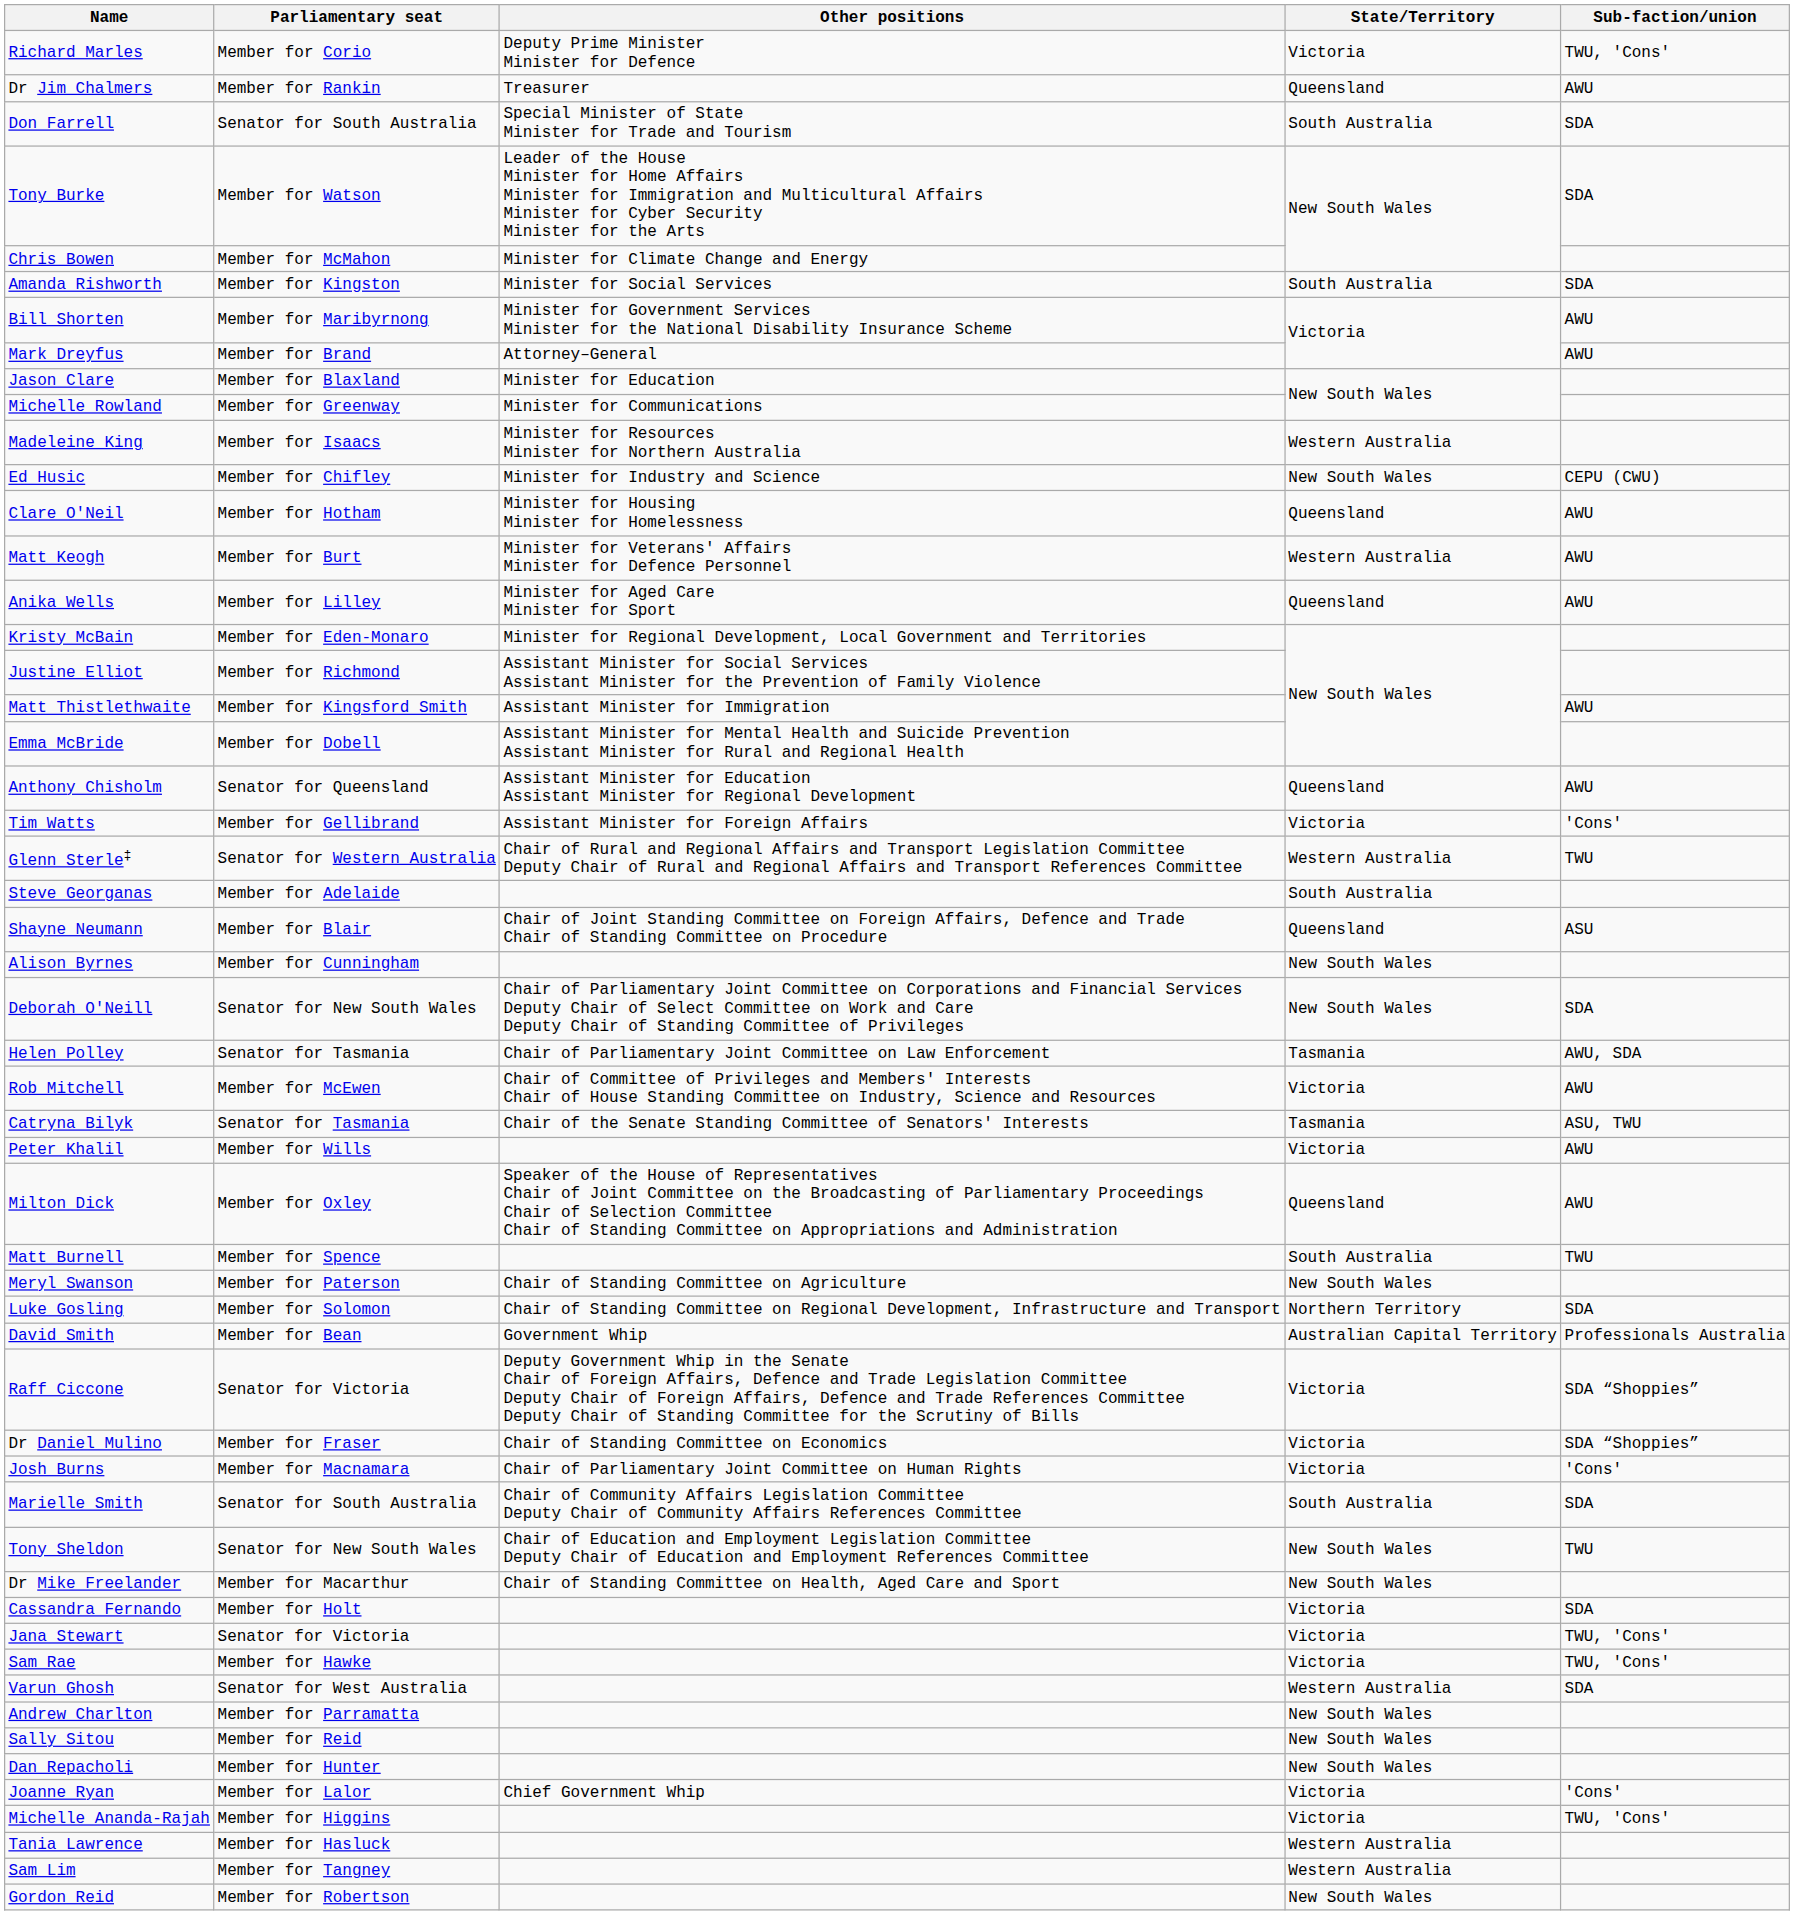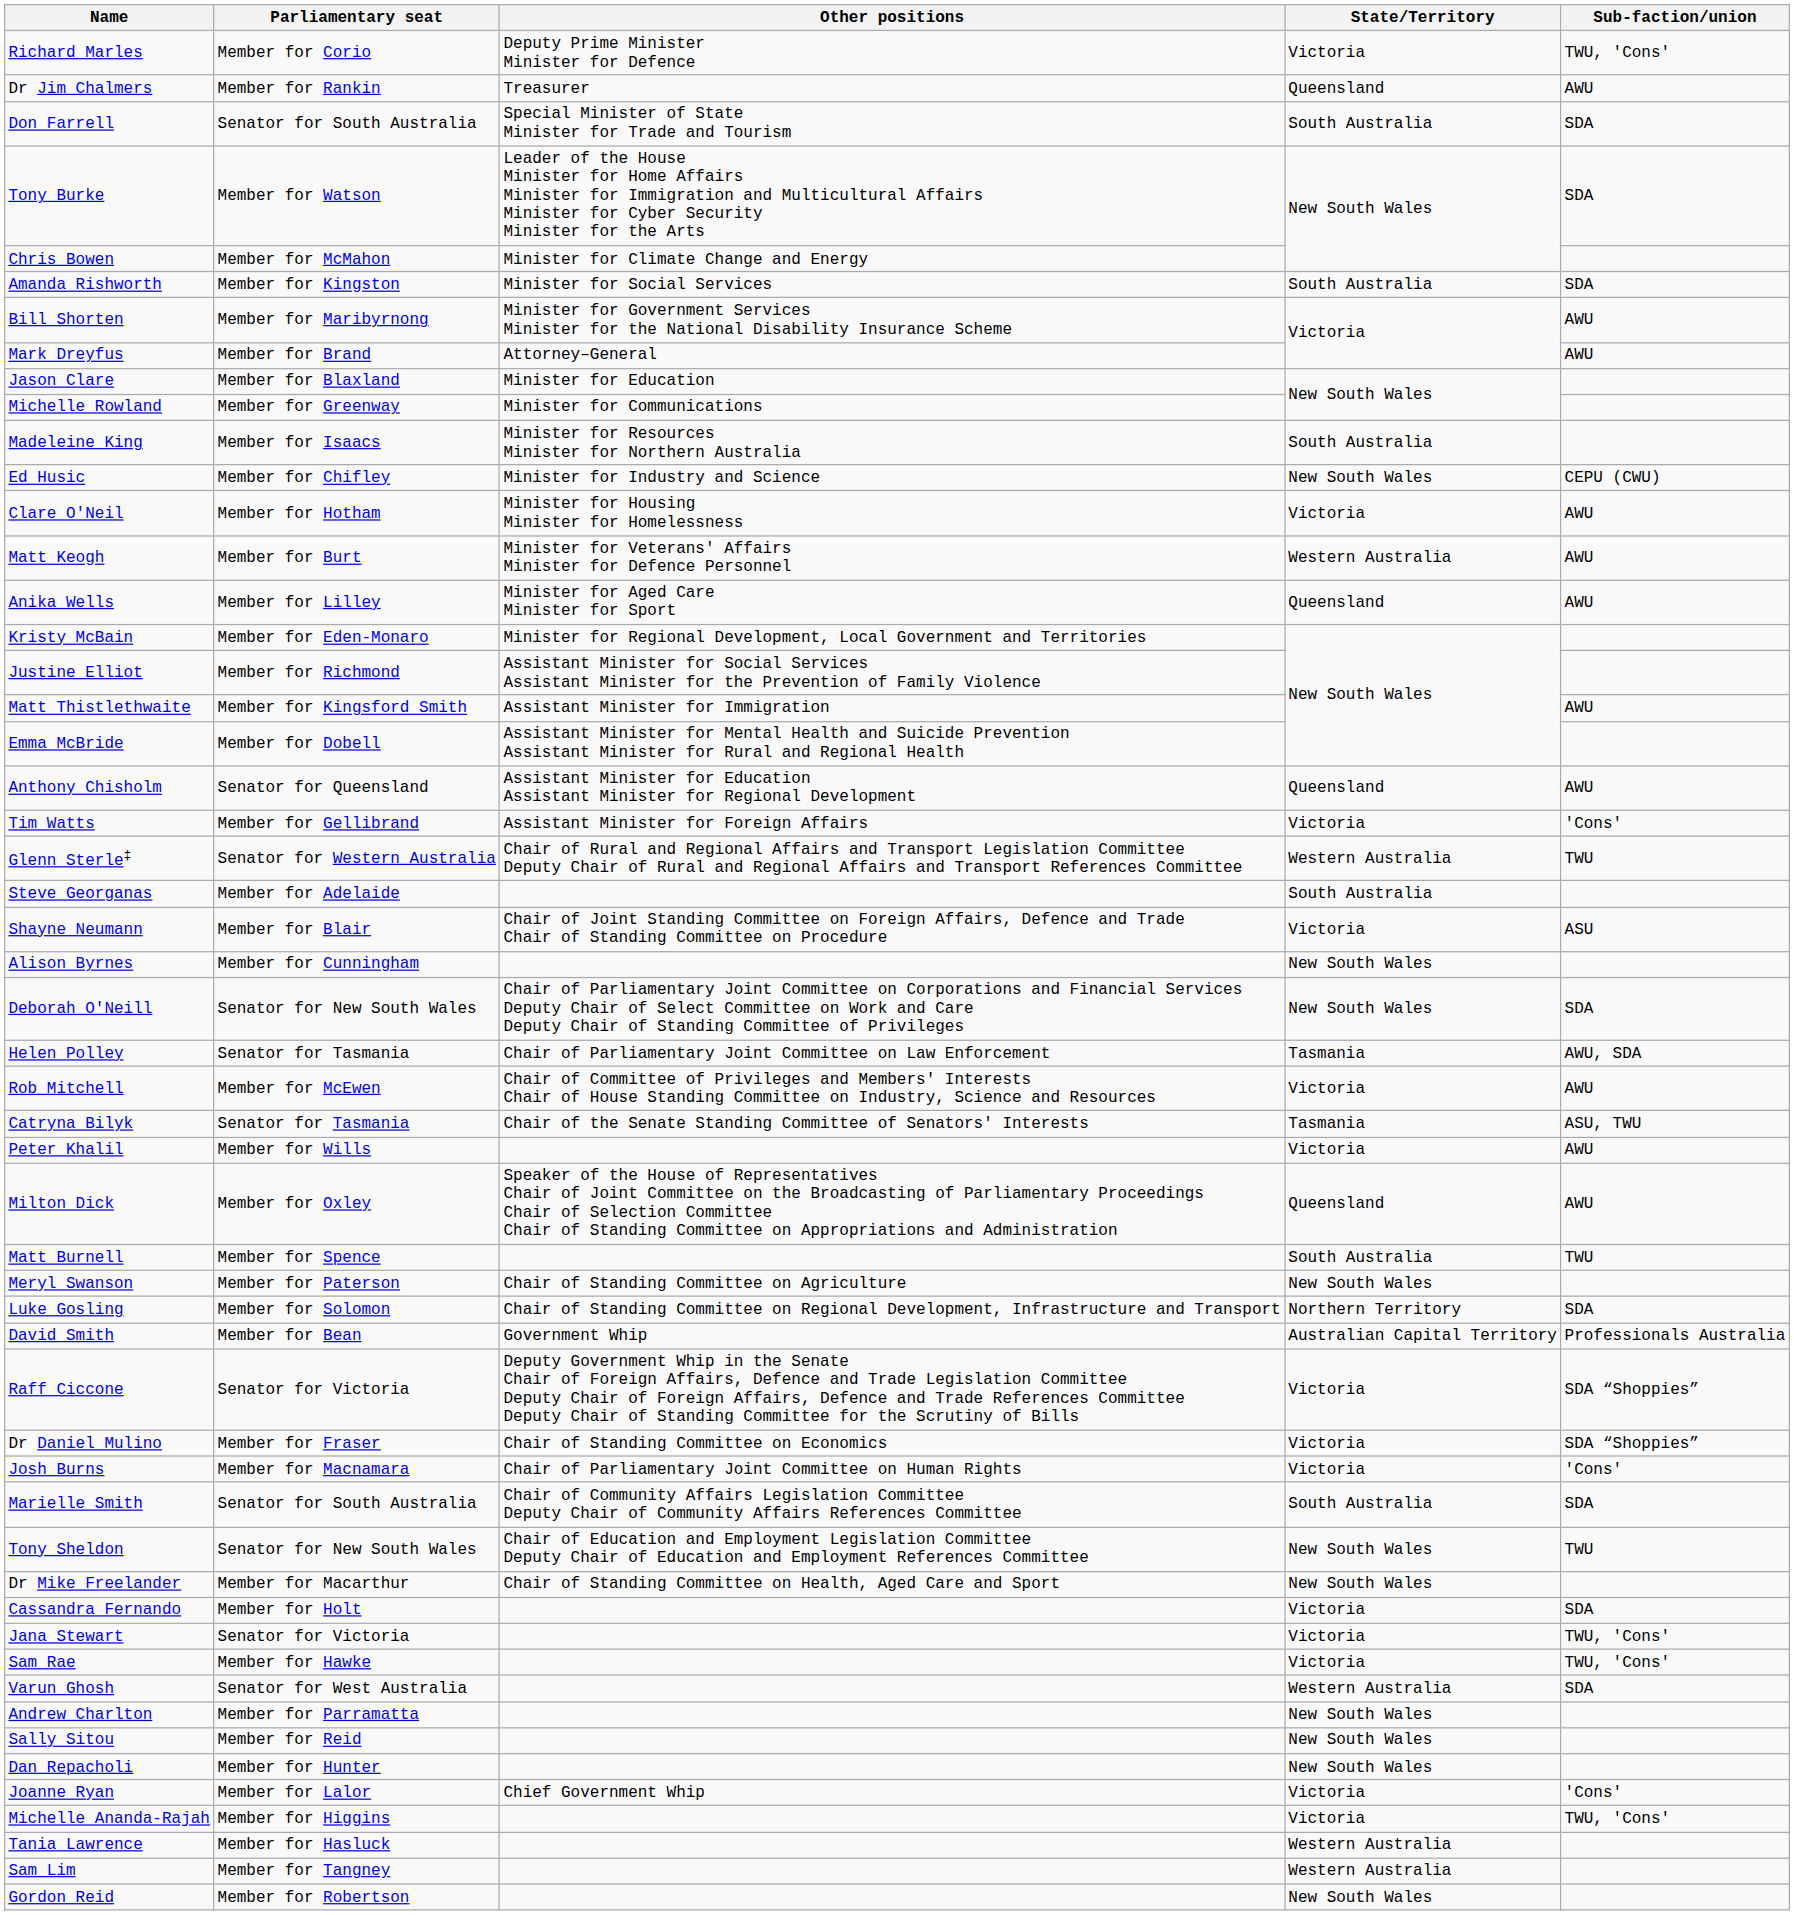Madeleine King | State/Territory: Western Australia -> South Australia
Clare O'Neil | State/Territory: Queensland -> Victoria
Shayne Neumann | State/Territory: Queensland -> Victoria
